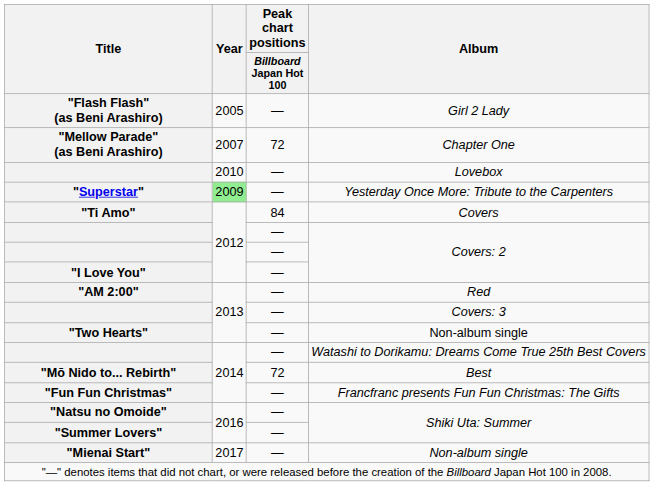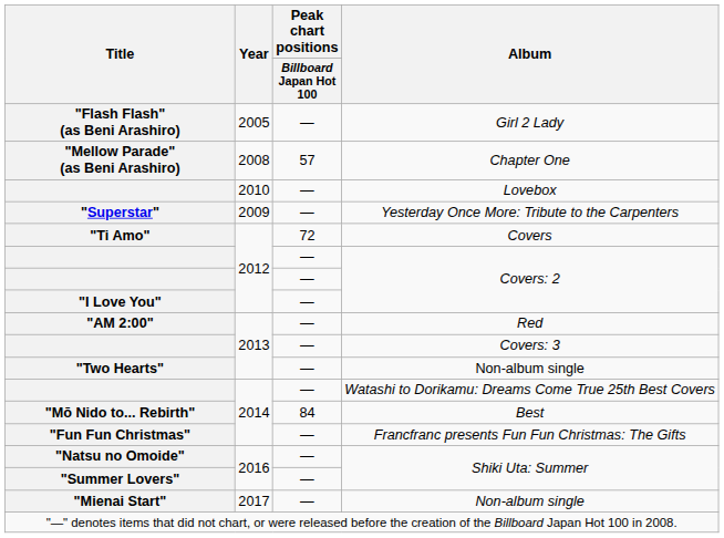"Mellow Parade" (as Beni Arashiro) | Year: 2007 -> 2008
"Mellow Parade" (as Beni Arashiro) | Peak chart positions / Billboard Japan Hot 100: 72 -> 57
"Superstar" | Year: lightgreen background -> no background
"Ti Amo" | Peak chart positions / Billboard Japan Hot 100: 84 -> 72
"Mō Nido to... Rebirth" | Peak chart positions / Billboard Japan Hot 100: 72 -> 84
